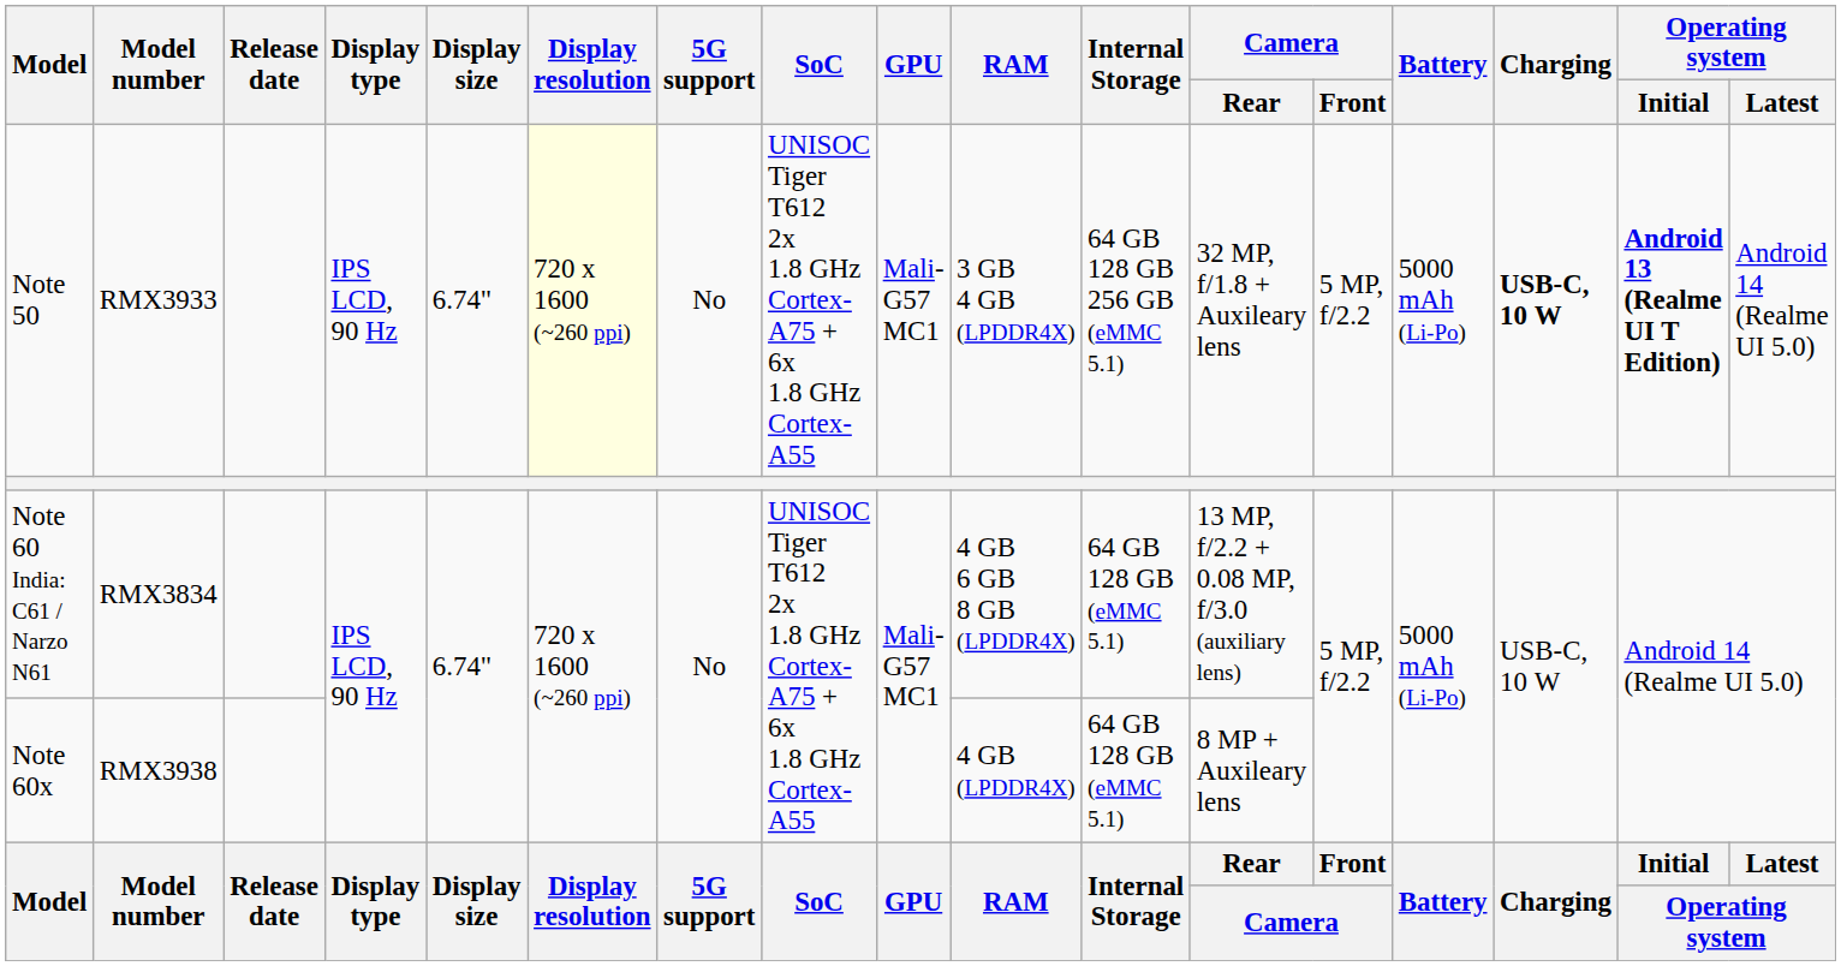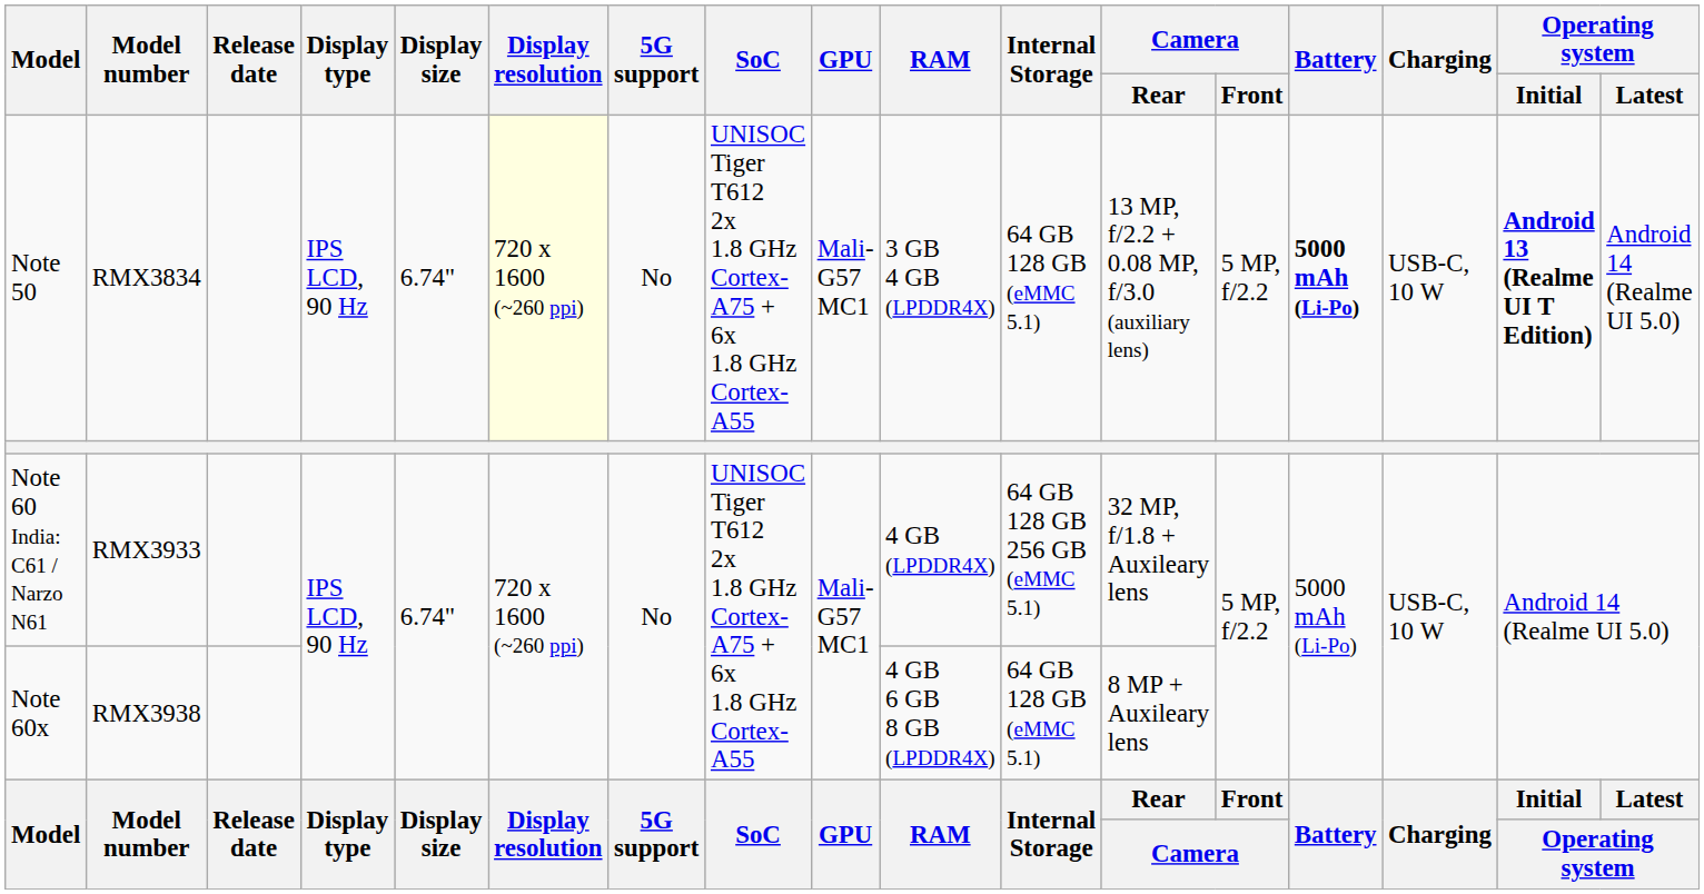Note 50 | Model number: RMX3933 -> RMX3834
Note 50 | Internal Storage: 64 GB 128 GB 256 GB (eMMC 5.1) -> 64 GB 128 GB (eMMC 5.1)
Note 50 | Camera / Rear: 32 MP, f/1.8 + Auxileary lens -> 13 MP, f/2.2 + 0.08 MP, f/3.0 (auxiliary lens)
Note 50 | Battery: normal -> bold
Note 50 | Charging: bold -> normal
Note 60 India: C61 / Narzo N61 | Model number: RMX3834 -> RMX3933
Note 60 India: C61 / Narzo N61 | RAM: 4 GB 6 GB 8 GB (LPDDR4X) -> 4 GB (LPDDR4X)
Note 60 India: C61 / Narzo N61 | Internal Storage: 64 GB 128 GB (eMMC 5.1) -> 64 GB 128 GB 256 GB (eMMC 5.1)
Note 60 India: C61 / Narzo N61 | Camera / Rear: 13 MP, f/2.2 + 0.08 MP, f/3.0 (auxiliary lens) -> 32 MP, f/1.8 + Auxileary lens
Note 60x | RAM: 4 GB (LPDDR4X) -> 4 GB 6 GB 8 GB (LPDDR4X)
